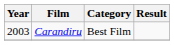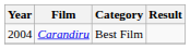Carandiru | Year: 2003 -> 2004
